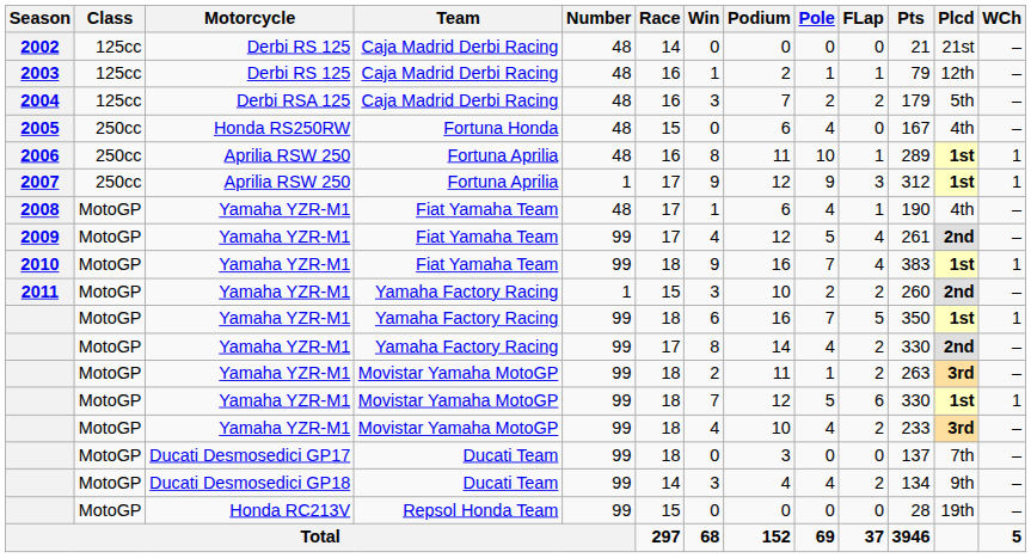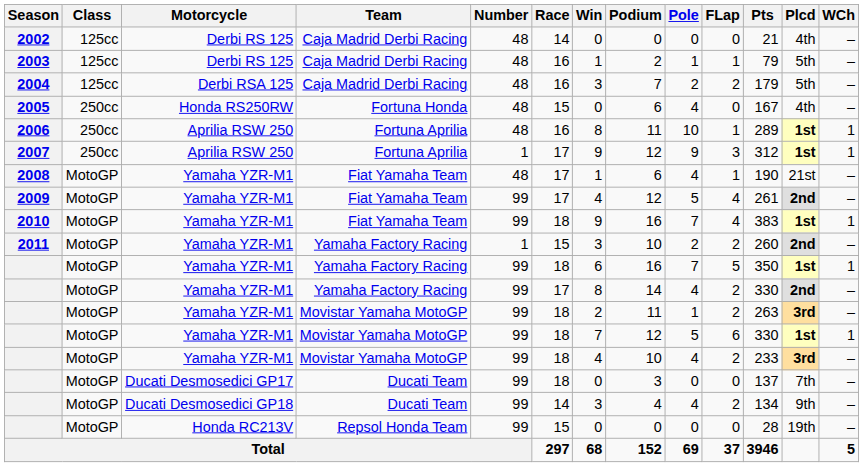2002 | Plcd: 21st -> 4th
2003 | Plcd: 12th -> 5th
2008 | Plcd: 4th -> 21st
